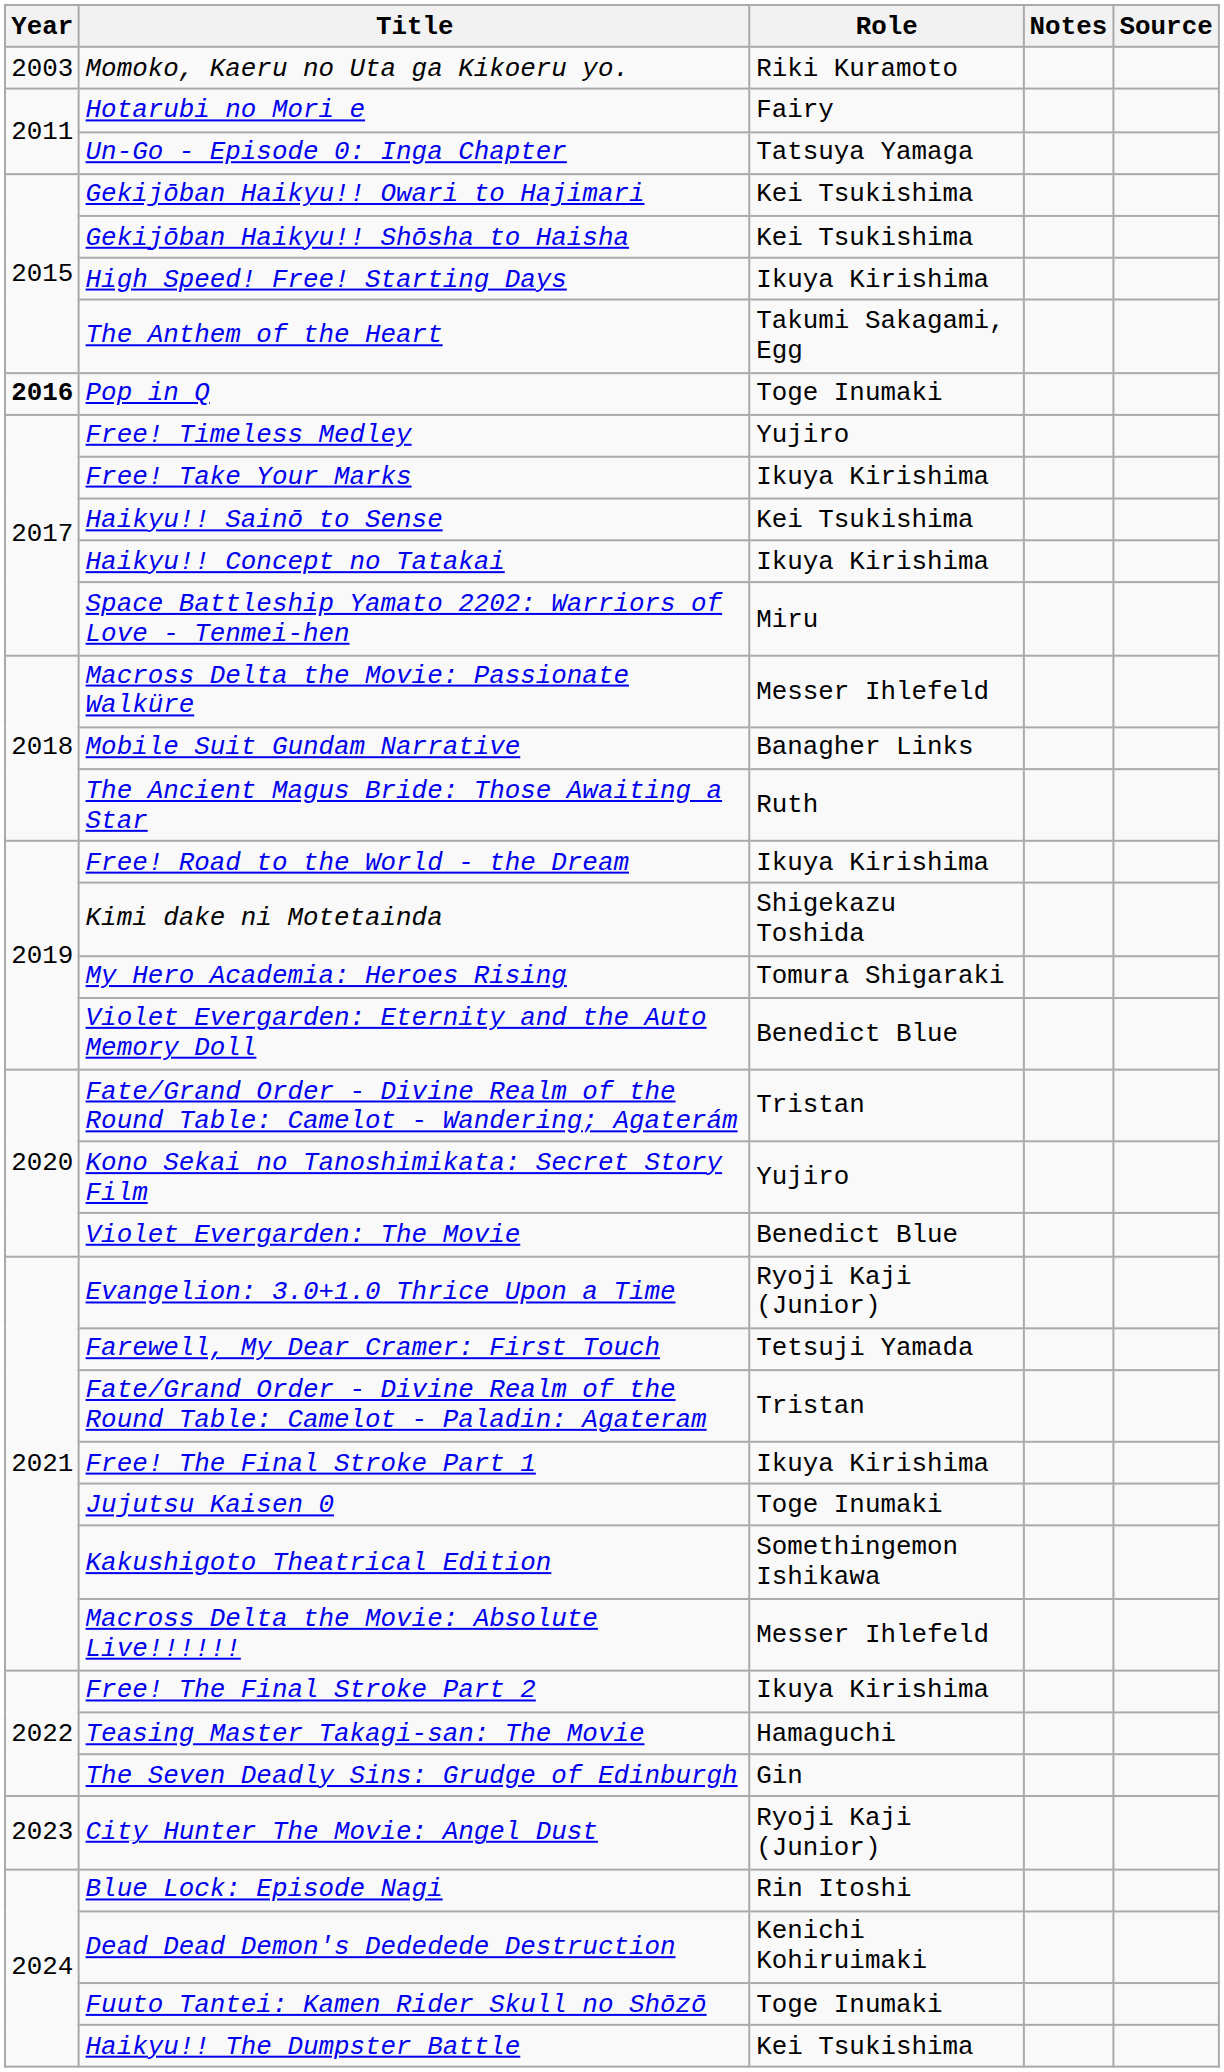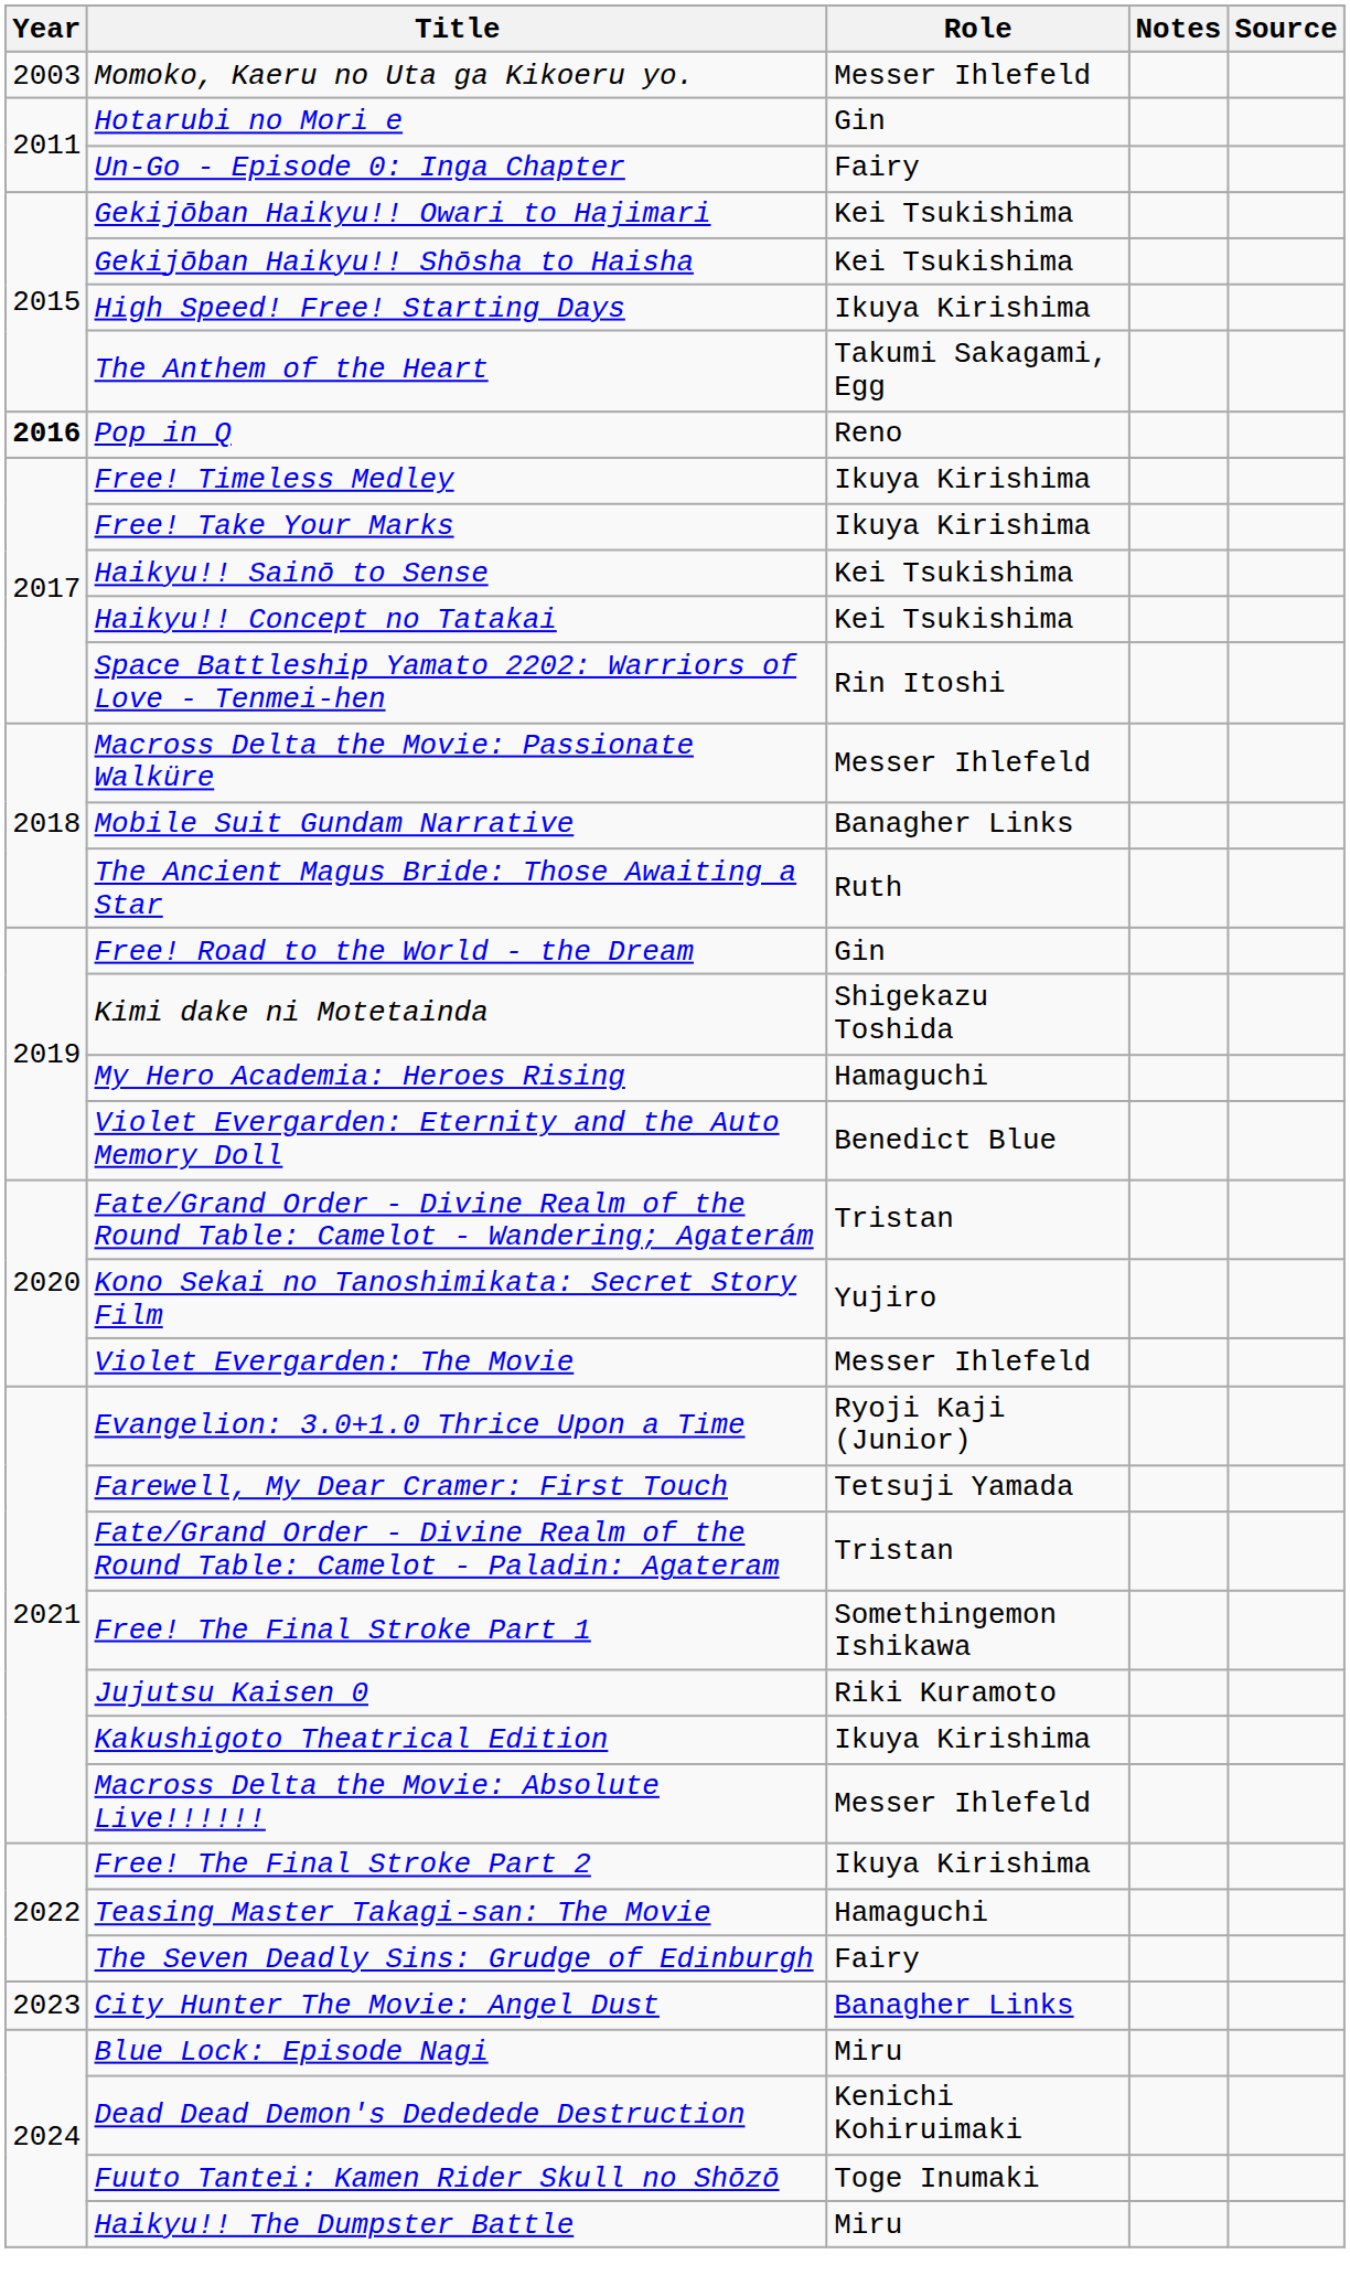Momoko, Kaeru no Uta ga Kikoeru yo. | Role: Riki Kuramoto -> Messer Ihlefeld
Hotarubi no Mori e | Role: Fairy -> Gin
Un-Go - Episode 0: Inga Chapter | Role: Tatsuya Yamaga -> Fairy
Pop in Q | Role: Toge Inumaki -> Reno
Free! Timeless Medley | Role: Yujiro -> Ikuya Kirishima
Haikyu!! Concept no Tatakai | Role: Ikuya Kirishima -> Kei Tsukishima
Space Battleship Yamato 2202: Warriors of Love - Tenmei-hen | Role: Miru -> Rin Itoshi
Free! Road to the World - the Dream | Role: Ikuya Kirishima -> Gin
My Hero Academia: Heroes Rising | Role: Tomura Shigaraki -> Hamaguchi
Violet Evergarden: The Movie | Role: Benedict Blue -> Messer Ihlefeld
Free! The Final Stroke Part 1 | Role: Ikuya Kirishima -> Somethingemon Ishikawa
Jujutsu Kaisen 0 | Role: Toge Inumaki -> Riki Kuramoto
Kakushigoto Theatrical Edition | Role: Somethingemon Ishikawa -> Ikuya Kirishima
The Seven Deadly Sins: Grudge of Edinburgh | Role: Gin -> Fairy
City Hunter The Movie: Angel Dust | Role: Ryoji Kaji (Junior) -> Banagher Links
Blue Lock: Episode Nagi | Role: Rin Itoshi -> Miru
Haikyu!! The Dumpster Battle | Role: Kei Tsukishima -> Miru
